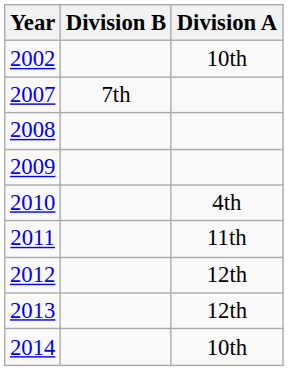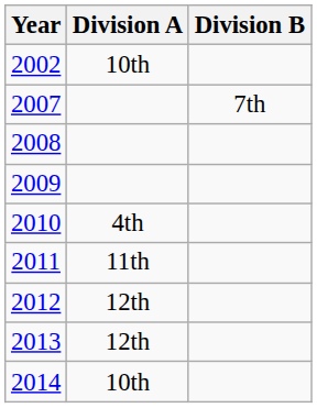columns swapped: Division A <-> Division B
